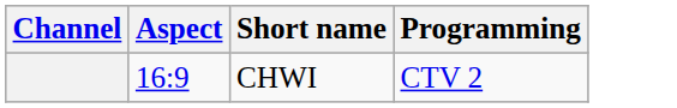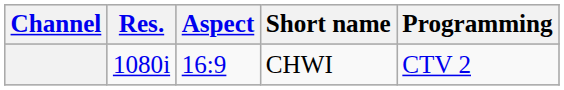+ column: Res. | 1080i
